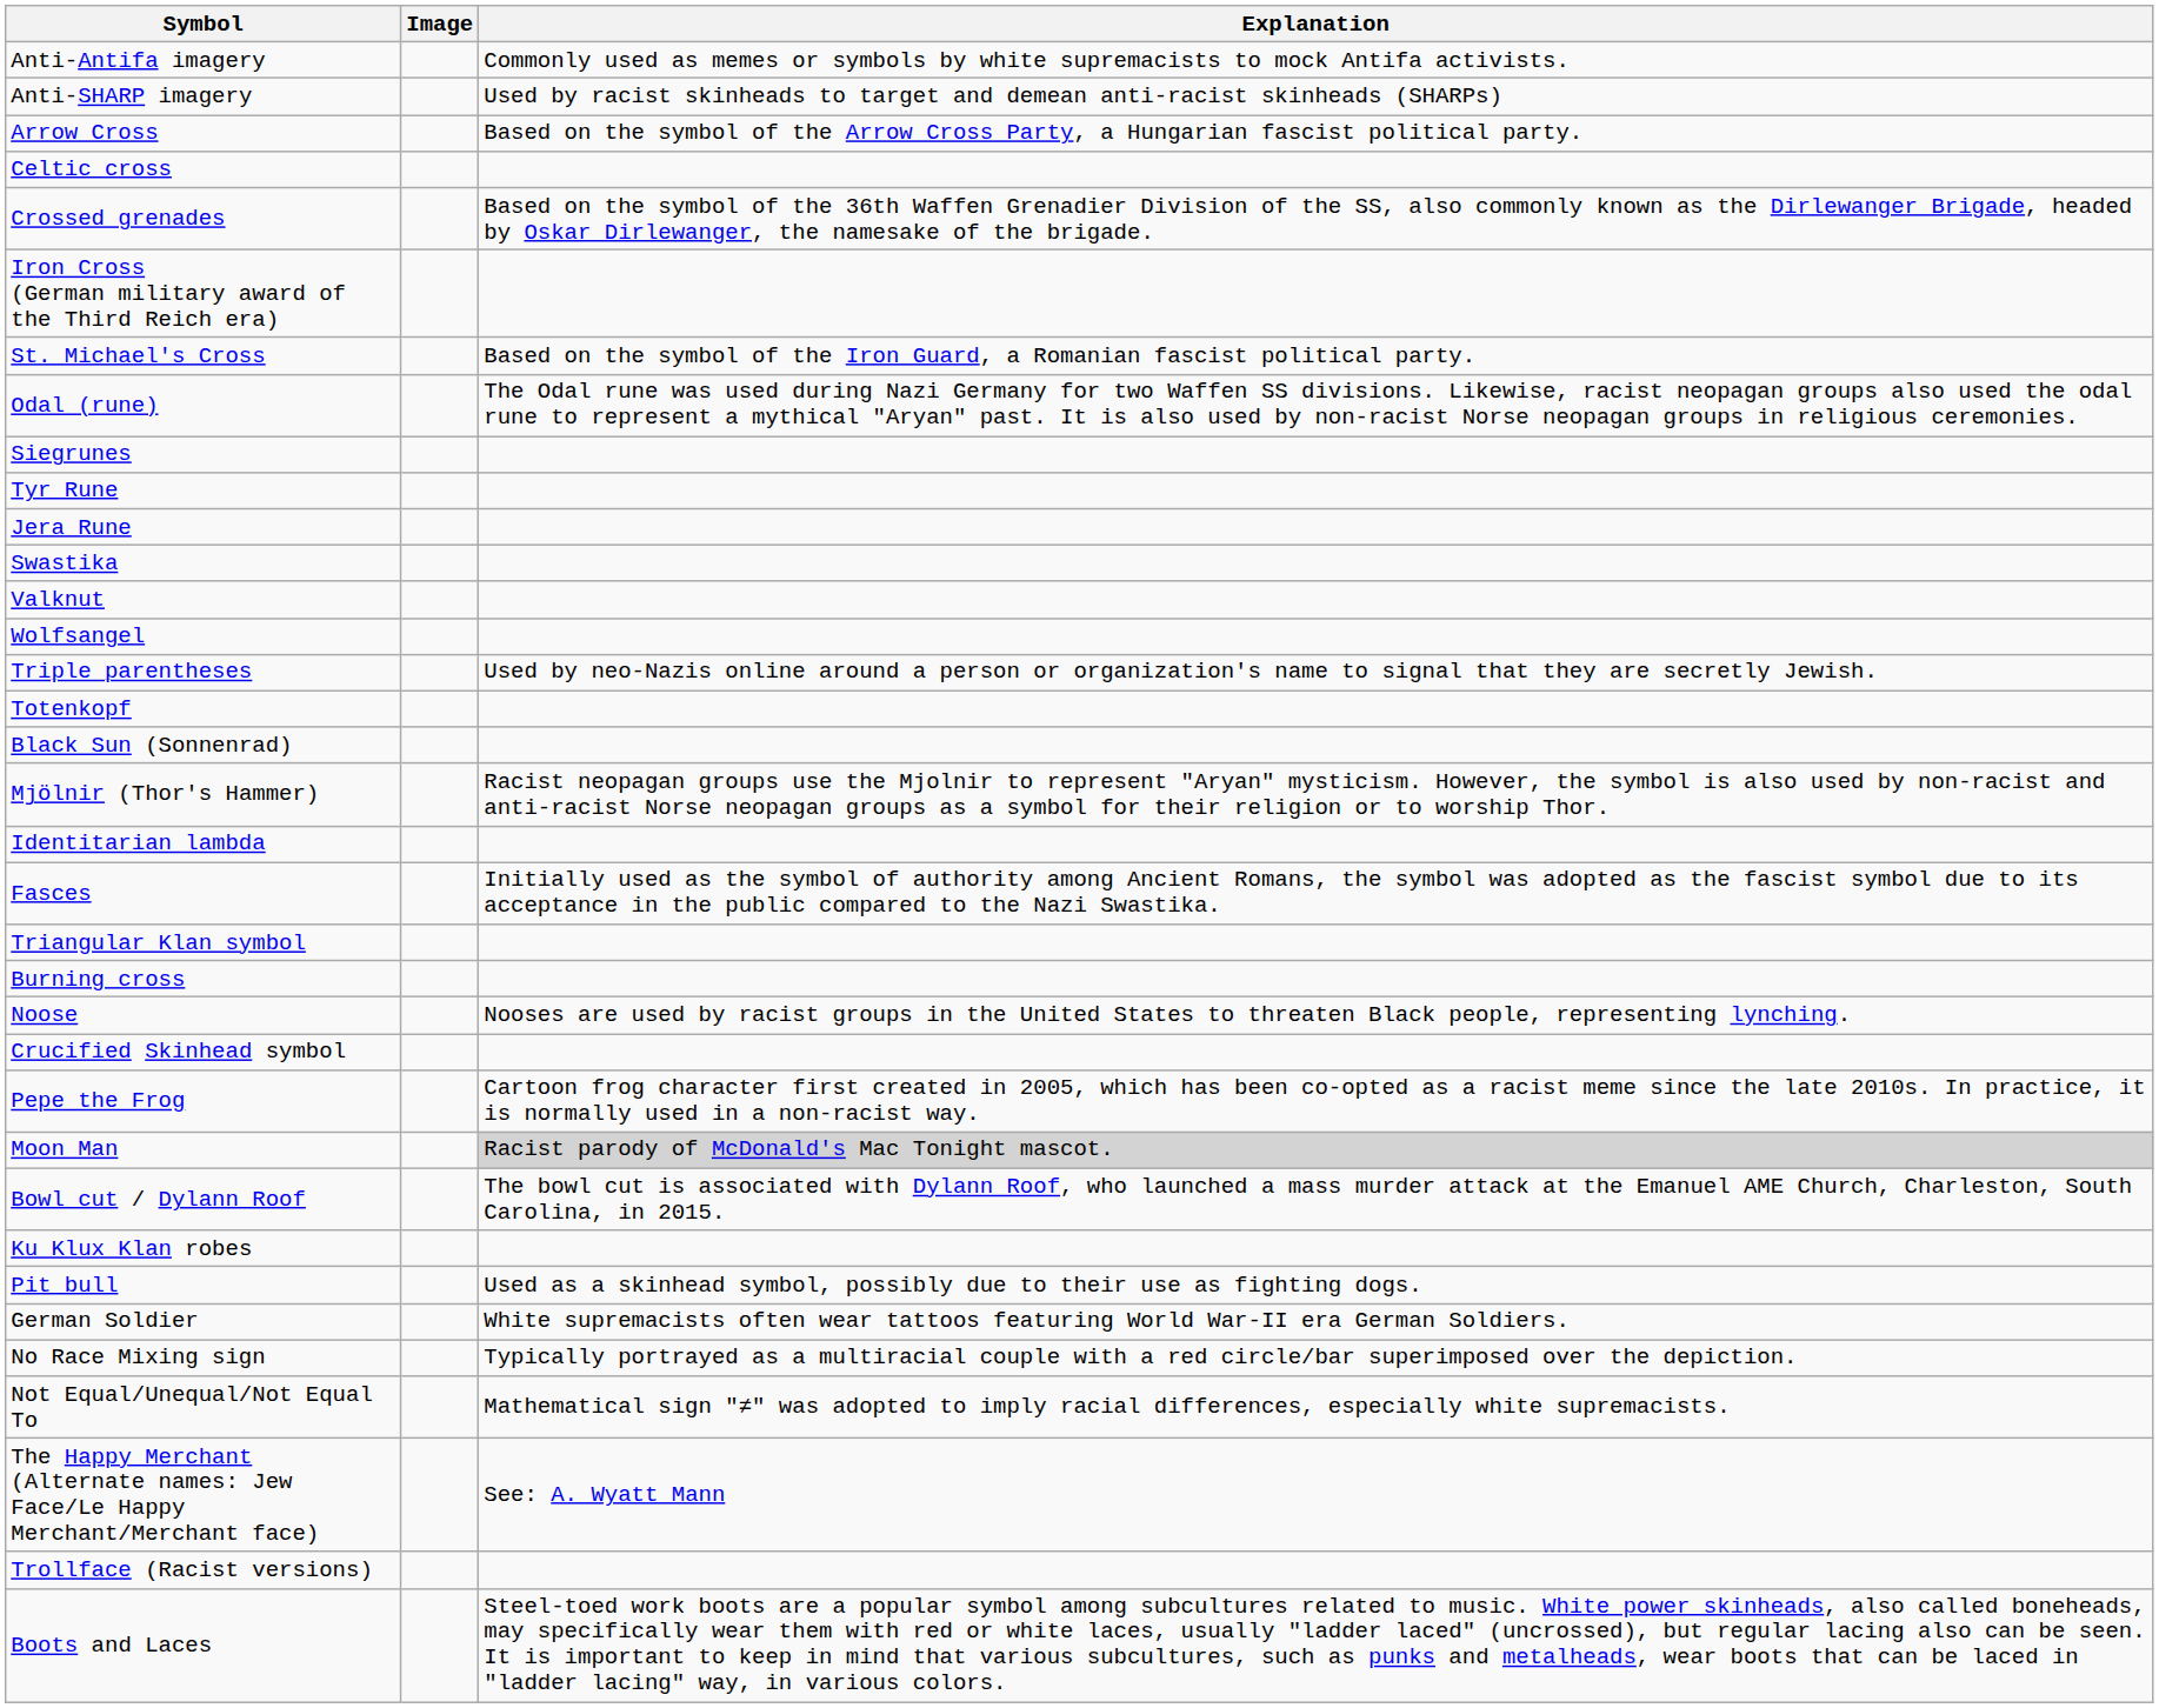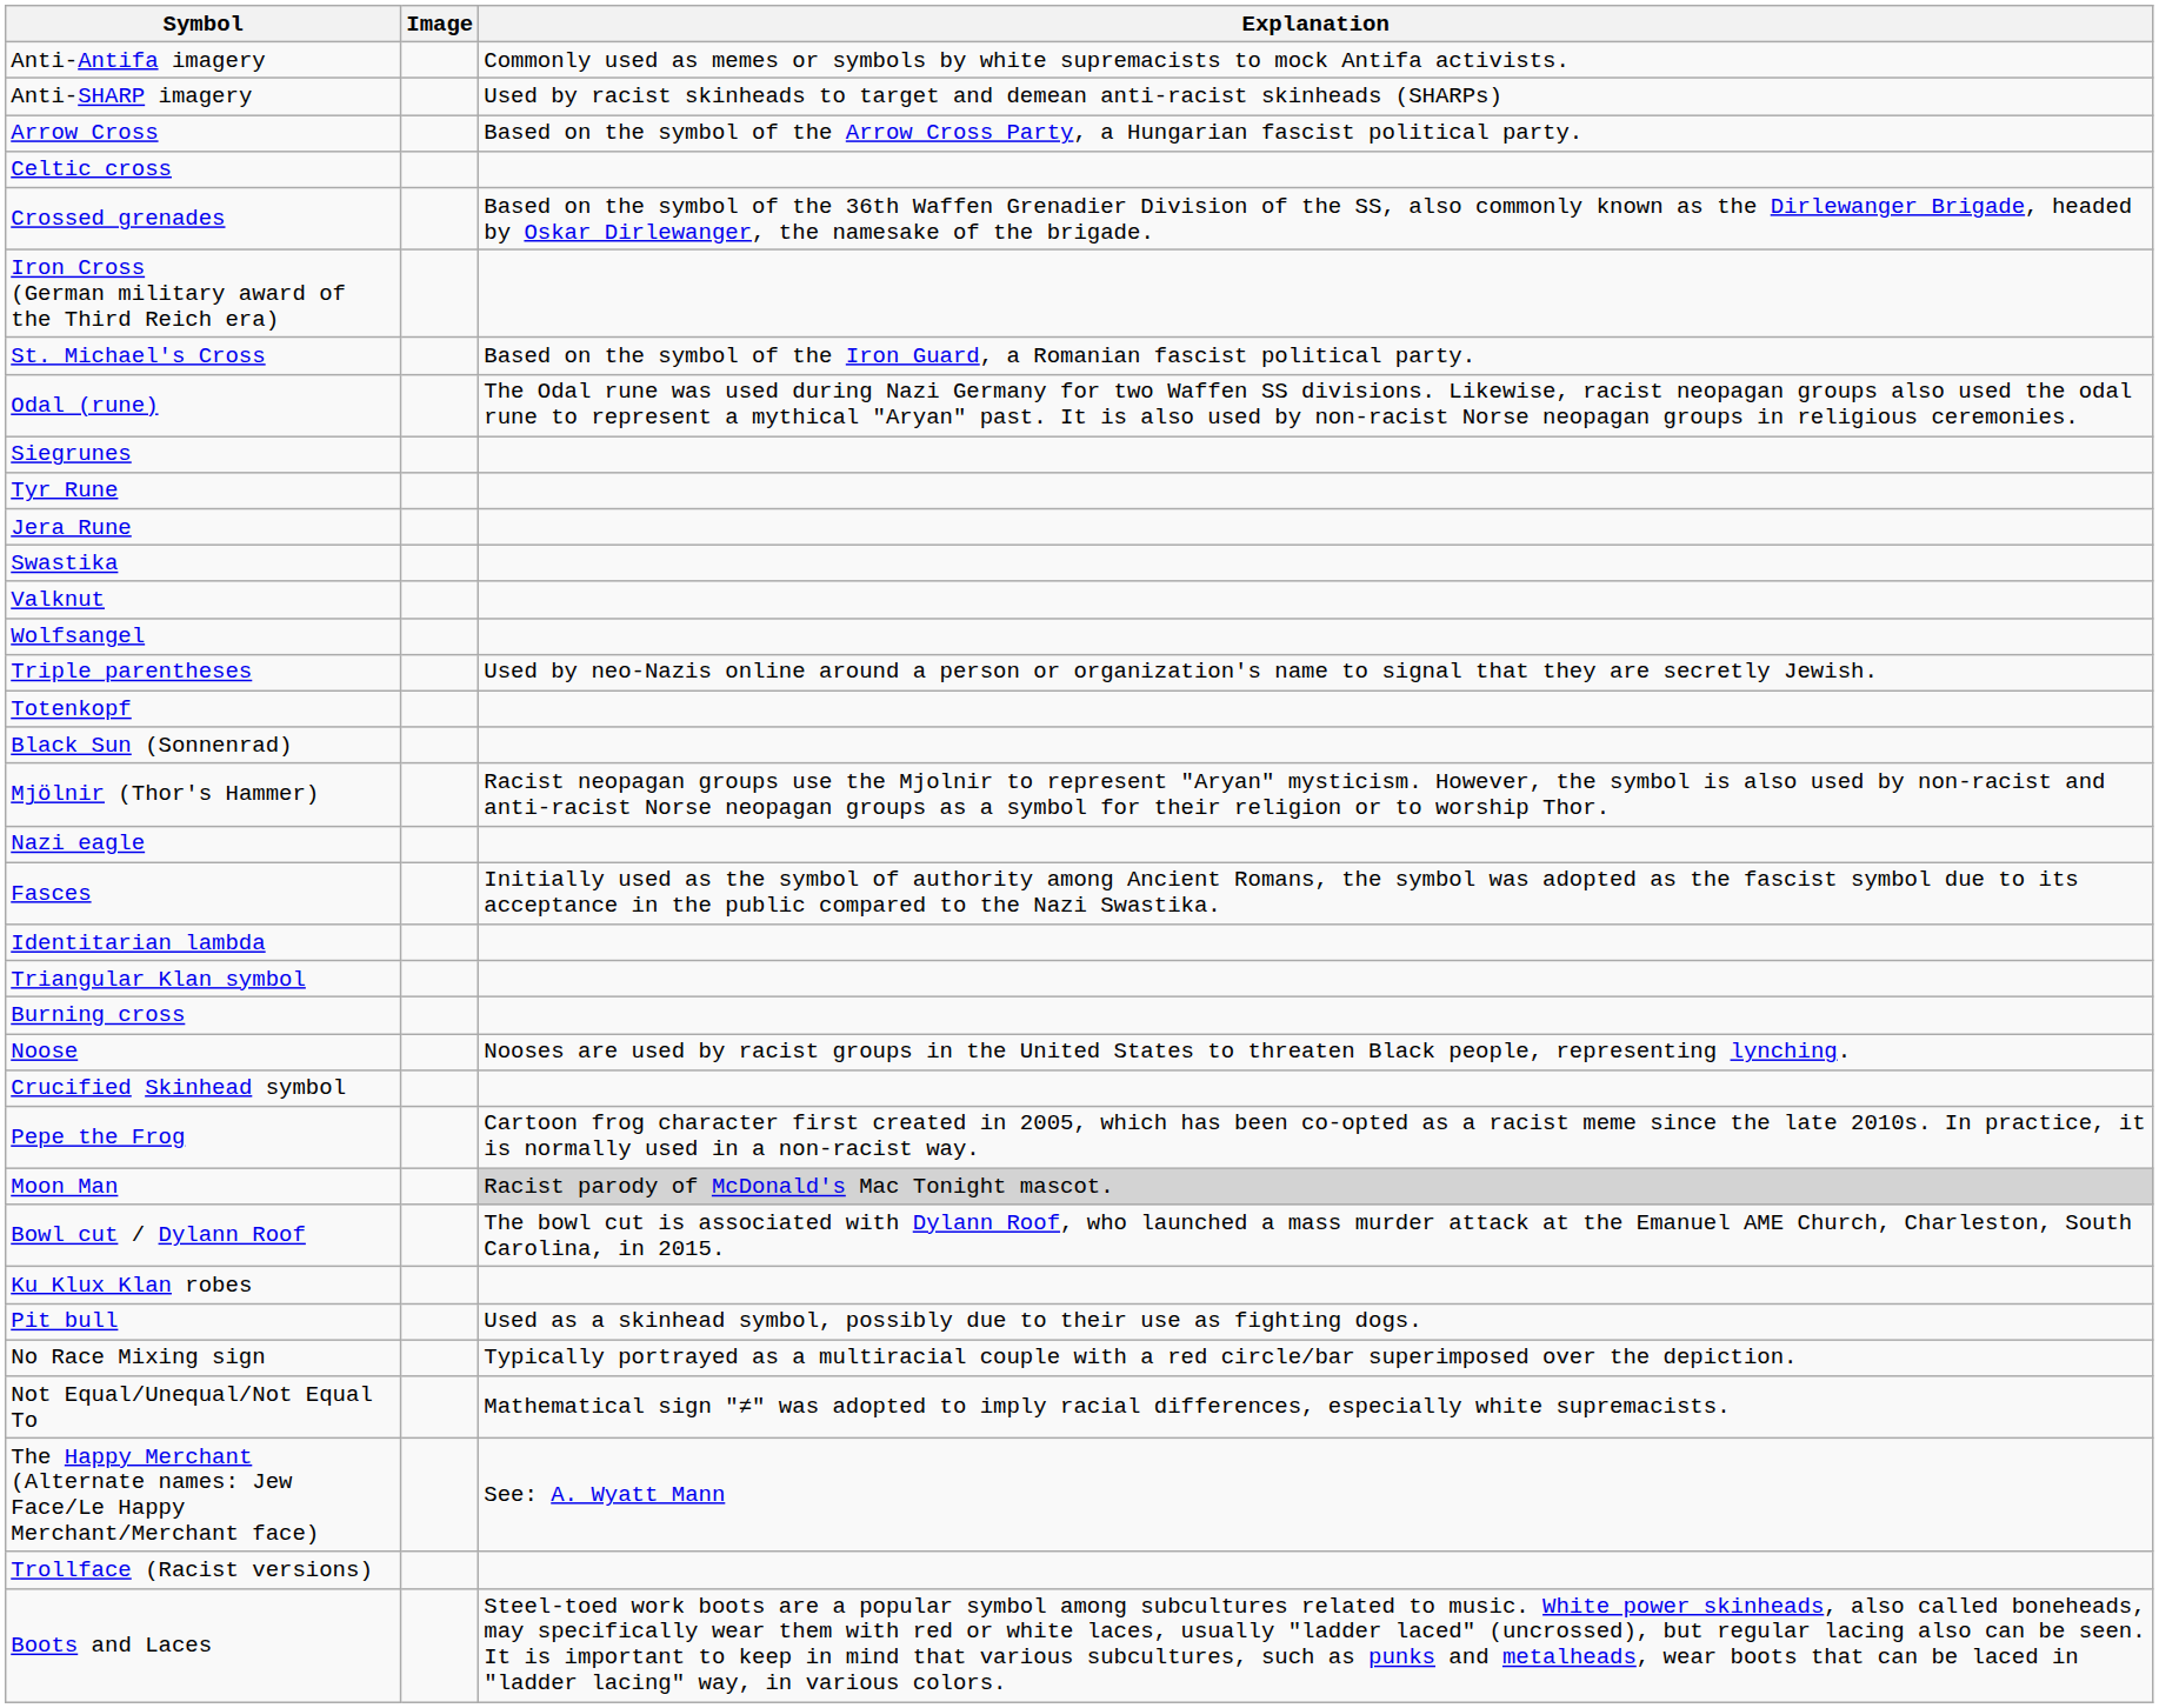+ row: Nazi eagle
rows swapped: Fasces <-> Identitarian lambda
- row: German Soldier | White supremacists often wear tattoos featuring World War-II era German Soldiers.
